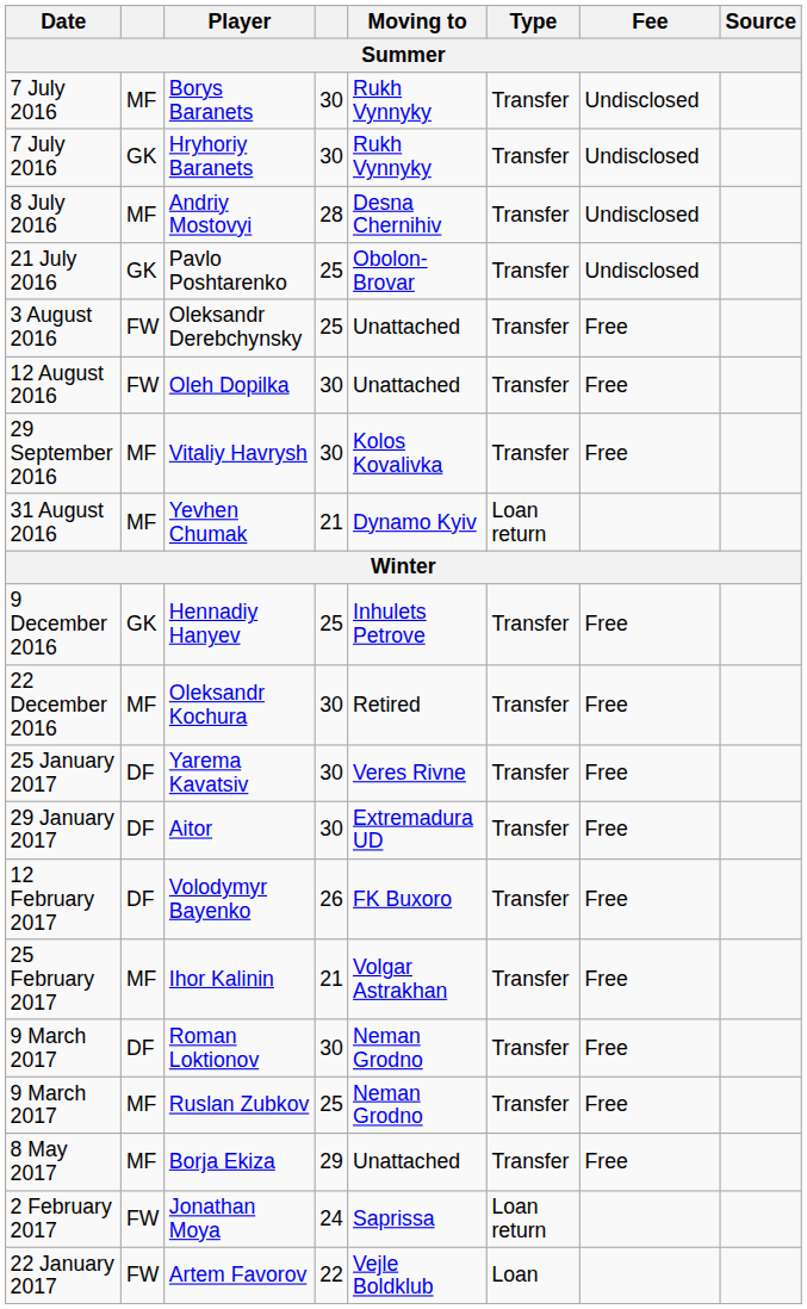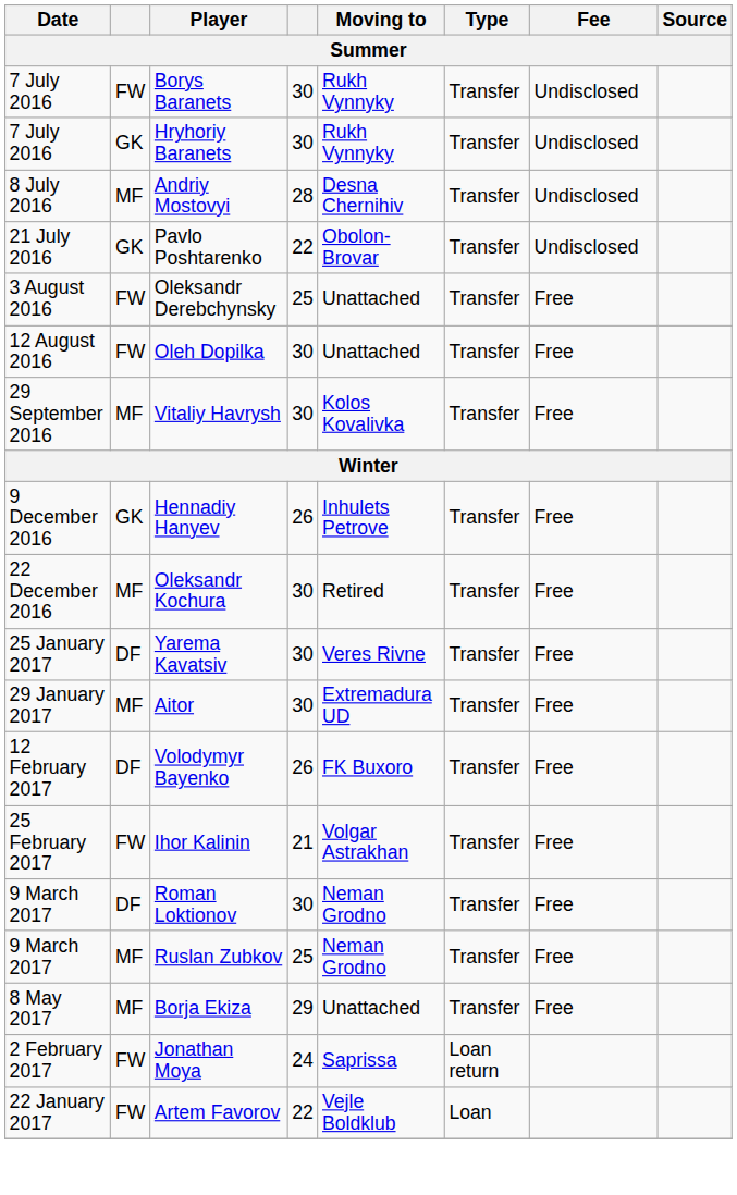Borys Baranets | column 2: MF -> FW
Pavlo Poshtarenko | column 4: 25 -> 22
- row: 31 August 2016 | MF | Yevhen Chumak | 21 | Dynamo Kyiv | Loan return
Hennadiy Hanyev | column 4: 25 -> 26
Aitor | column 2: DF -> MF
Ihor Kalinin | column 2: MF -> FW
